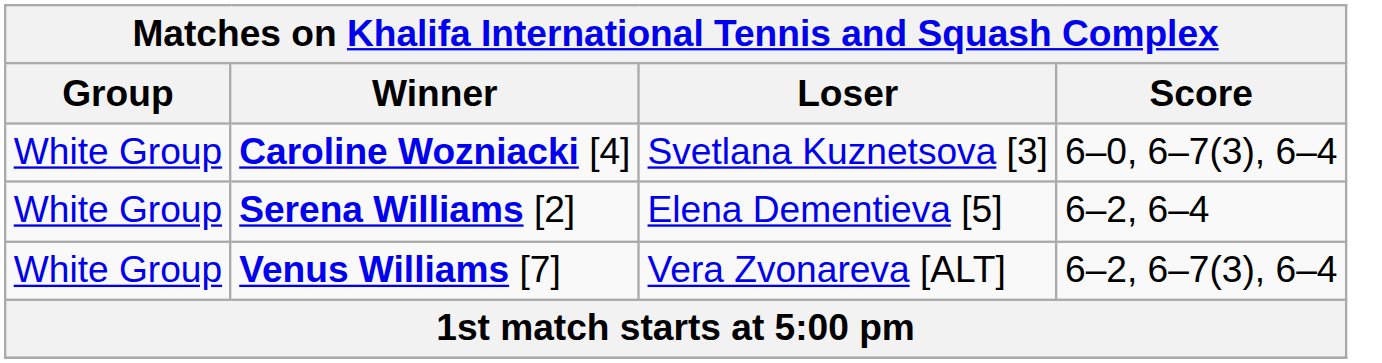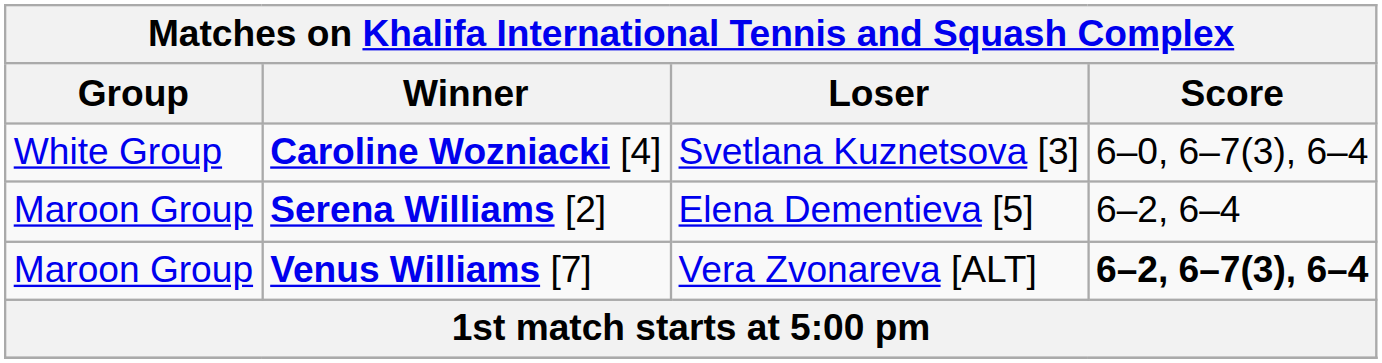Serena Williams [2] | Group: White Group -> Maroon Group
Venus Williams [7] | Group: White Group -> Maroon Group
Venus Williams [7] | Score: normal -> bold
